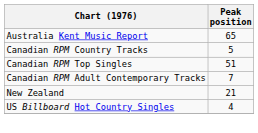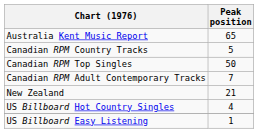Canadian RPM Top Singles | Peak position: 51 -> 50
+ row: US Billboard Easy Listening | 1
